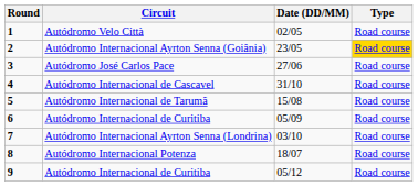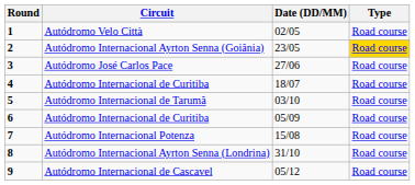4 | Circuit: Autódromo Internacional de Cascavel -> Autódromo Internacional de Curitiba
4 | Date (DD/MM): 31/10 -> 18/07
5 | Date (DD/MM): 15/08 -> 03/10
7 | Circuit: Autódromo Internacional Ayrton Senna (Londrina) -> Autódromo Internacional Potenza
7 | Date (DD/MM): 03/10 -> 15/08
8 | Circuit: Autódromo Internacional Potenza -> Autódromo Internacional Ayrton Senna (Londrina)
8 | Date (DD/MM): 18/07 -> 31/10
9 | Circuit: Autódromo Internacional de Curitiba -> Autódromo Internacional de Cascavel
